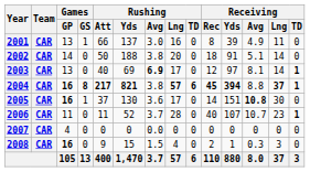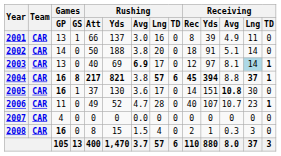2003 | Receiving / Lng: no background -> lightblue background
2006 | Rushing / Att: 11 -> 49
2006 | Rushing / Avg: 3.7 -> 4.7
2008 | Rushing / Att: 9 -> 8
